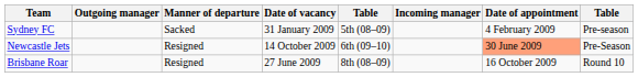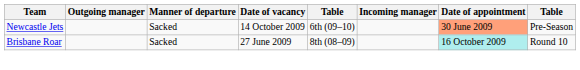- row: Sydney FC | Sacked | 31 January 2009 | 5th (08–09) | 4 February 2009 | Pre-season
Newcastle Jets | Manner of departure: Resigned -> Sacked
Brisbane Roar | Manner of departure: Resigned -> Sacked
Brisbane Roar | Date of appointment: no background -> paleturquoise background
